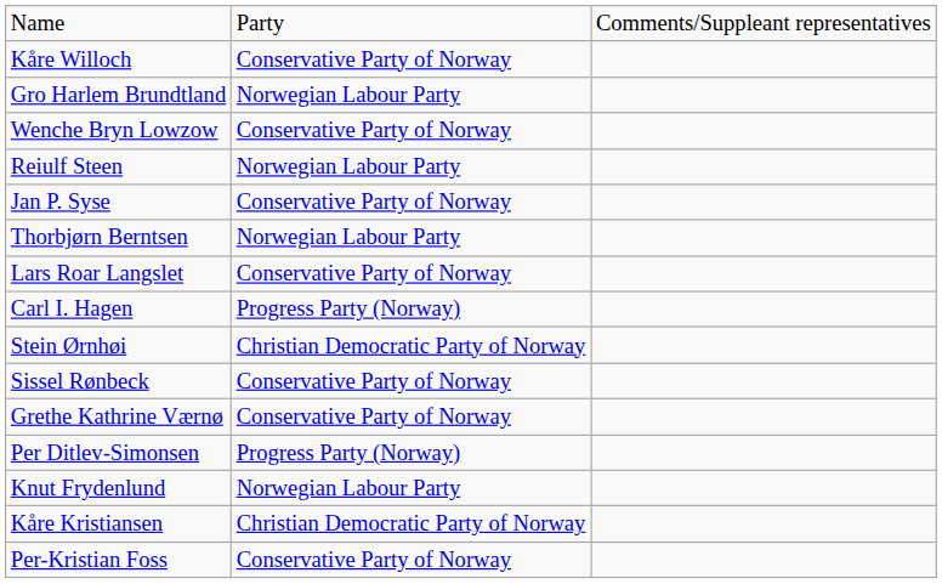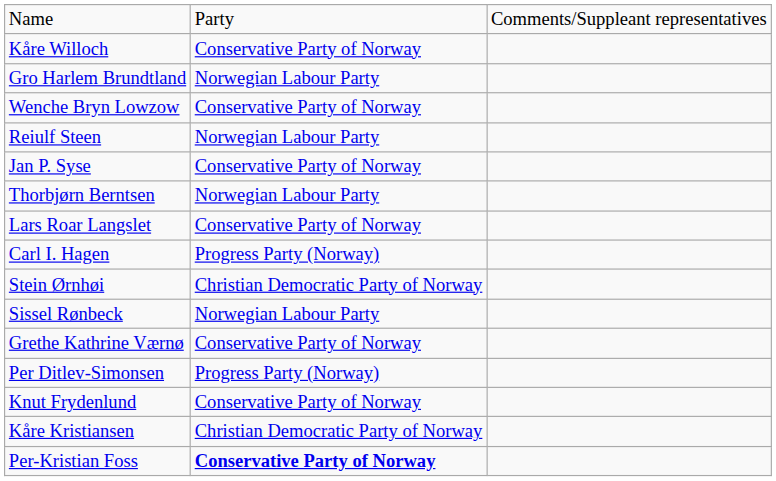Sissel Rønbeck | column 2: Conservative Party of Norway -> Norwegian Labour Party
Knut Frydenlund | column 2: Norwegian Labour Party -> Conservative Party of Norway
Per-Kristian Foss | column 2: normal -> bold
